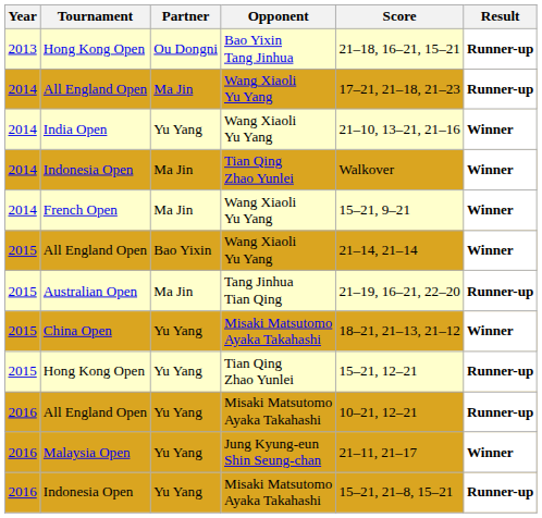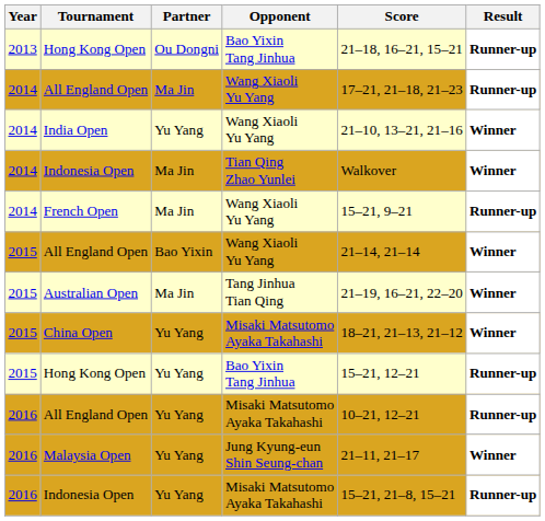French Open | Result: Winner -> Runner-up
Australian Open | Result: Runner-up -> Winner
2015 / Hong Kong Open | Opponent: Tian Qing Zhao Yunlei -> Bao Yixin Tang Jinhua
